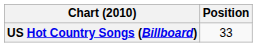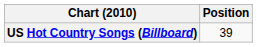US Hot Country Songs (Billboard) | Position: 33 -> 39
